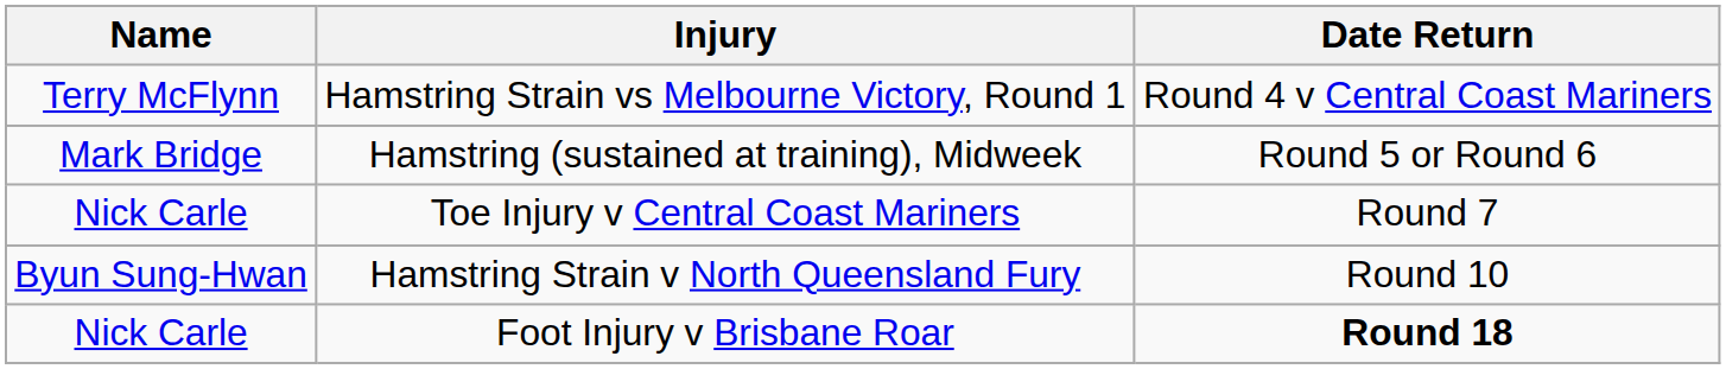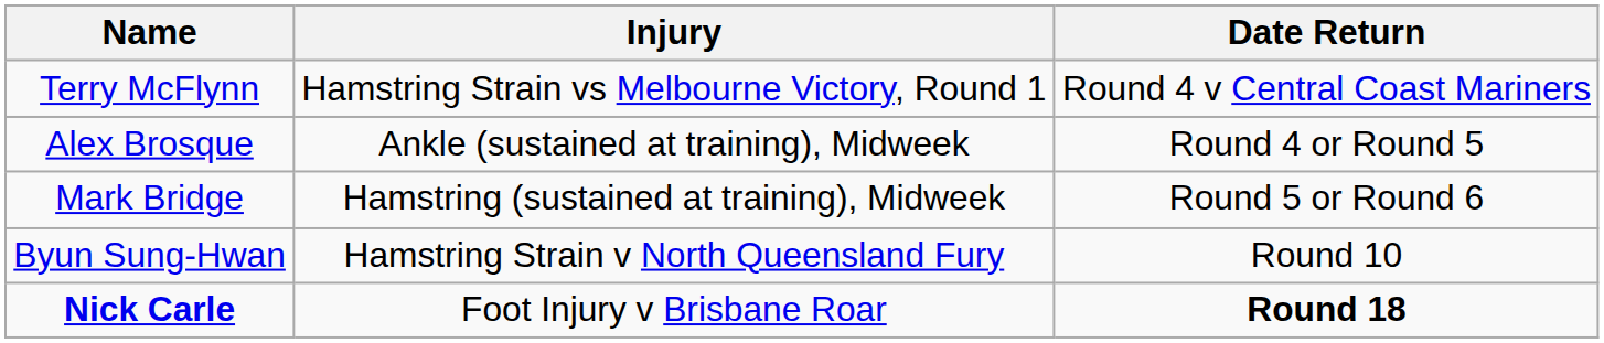+ row: Alex Brosque | Ankle (sustained at training), Midweek | Round 4 or Round 5
- row: Nick Carle | Toe Injury v Central Coast Mariners | Round 7
Foot Injury v Brisbane Roar | Name: normal -> bold
